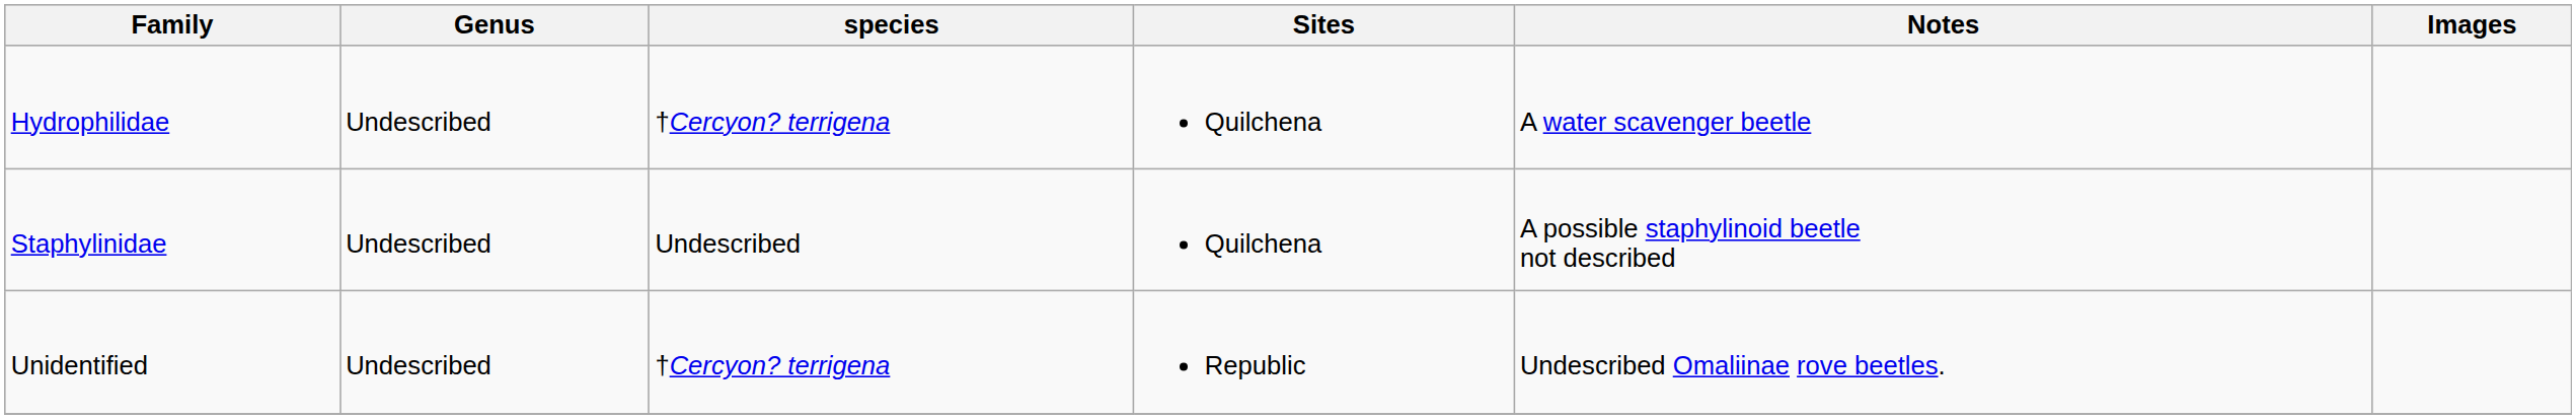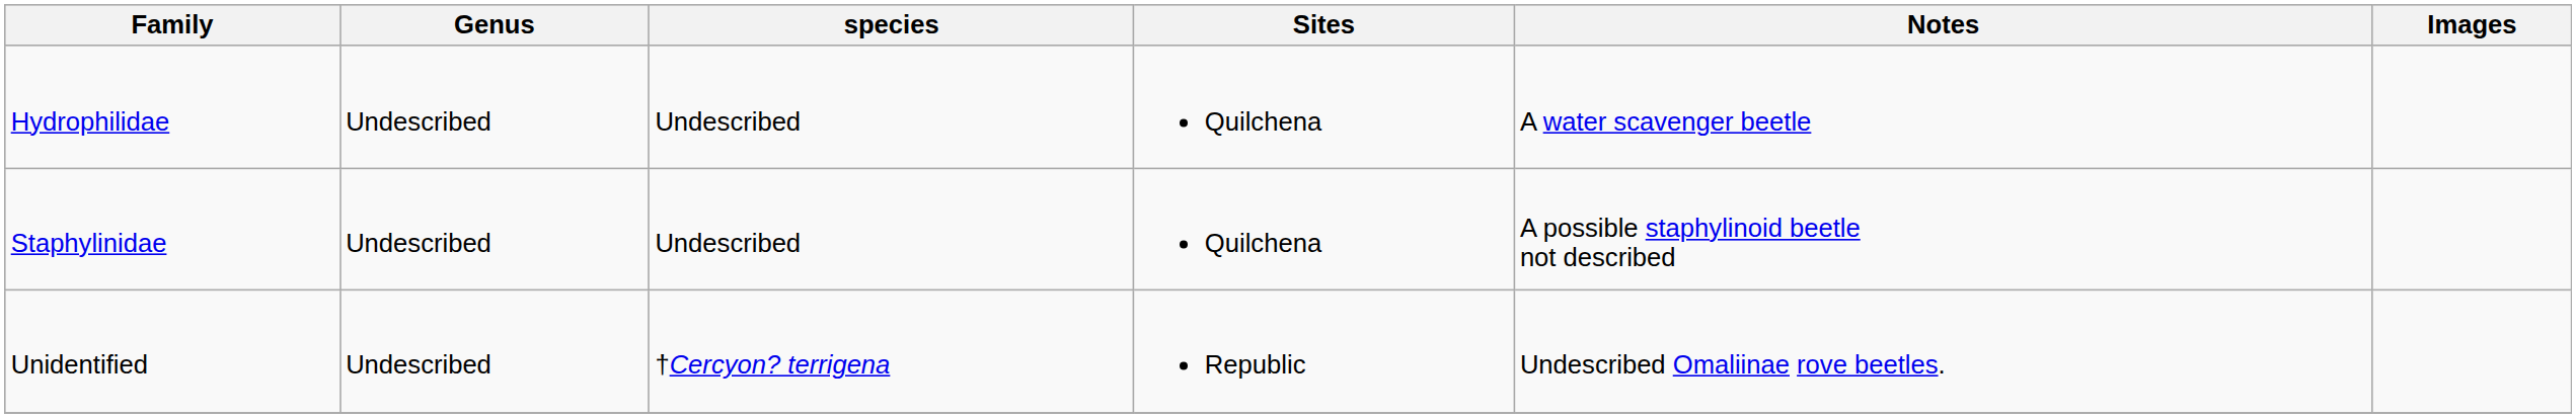Hydrophilidae | species: †Cercyon? terrigena -> Undescribed
